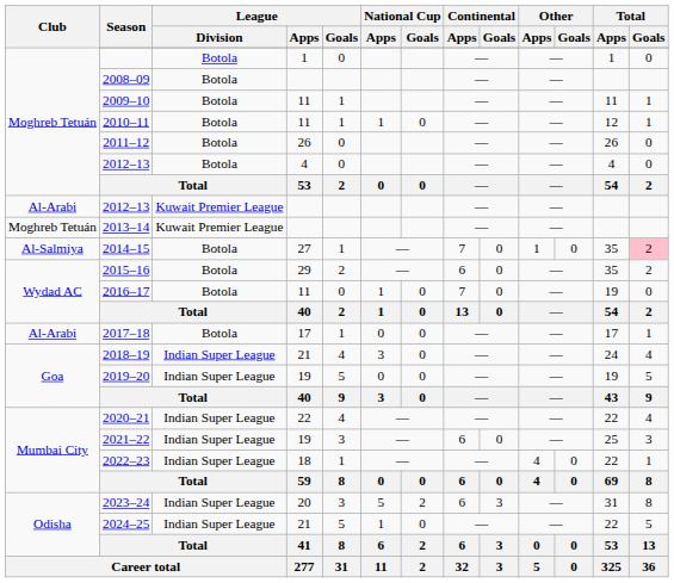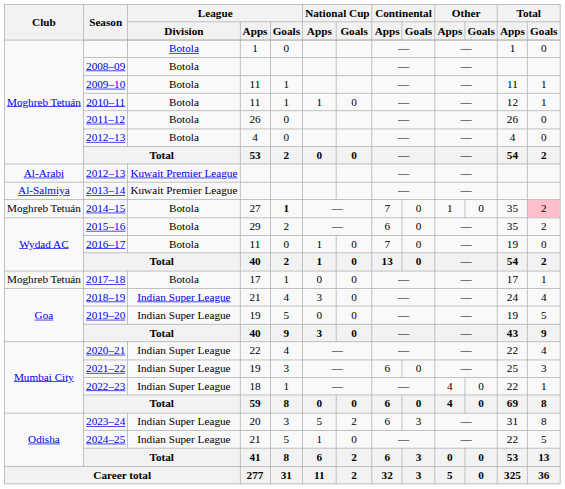2013–14 | Club: Moghreb Tetuán -> Al-Salmiya
2014–15 | Club: Al-Salmiya -> Moghreb Tetuán
2014–15 | League / Goals: normal -> bold
2017–18 | Club: Al-Arabi -> Moghreb Tetuán
